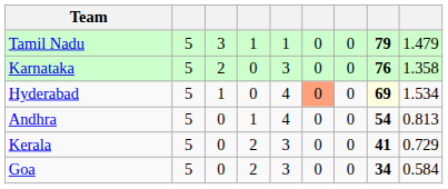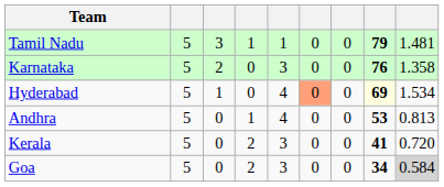Tamil Nadu | column 9: 1.479 -> 1.481
Andhra | column 8: 54 -> 53
Kerala | column 9: 0.729 -> 0.720
Goa | column 9: no background -> lightgrey background
